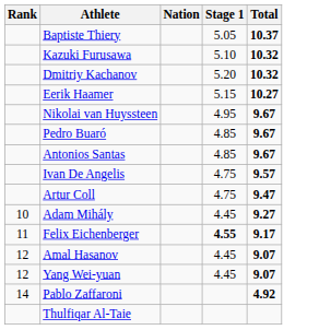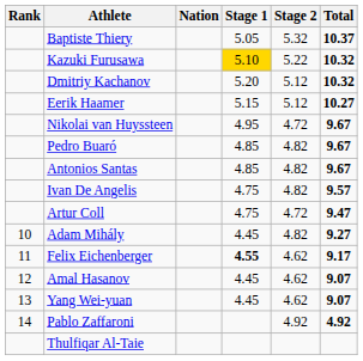+ column: Stage 2 | 5.32 | 5.22 | 5.12 | 5.12 | 4.72 | 4.82 | 4.82 | 4.82 | 4.72 | 4.82 | 4.62 | 4.62 | 4.62 | 4.92
Kazuki Furusawa | Stage 1: no background -> gold background
Yang Wei-yuan | Rank: 12 -> 13
